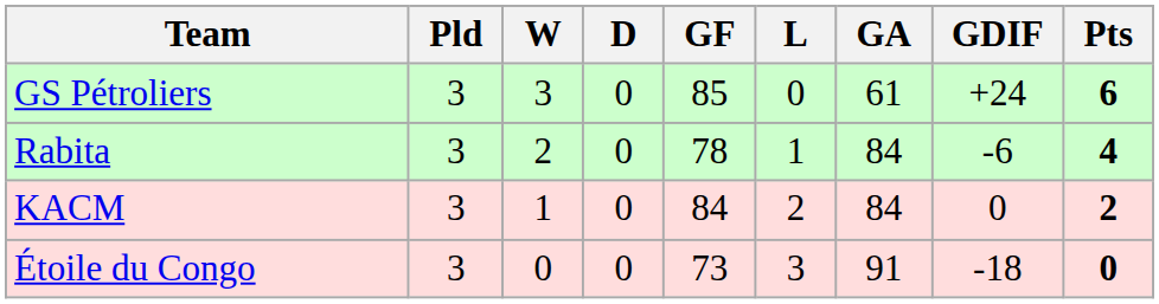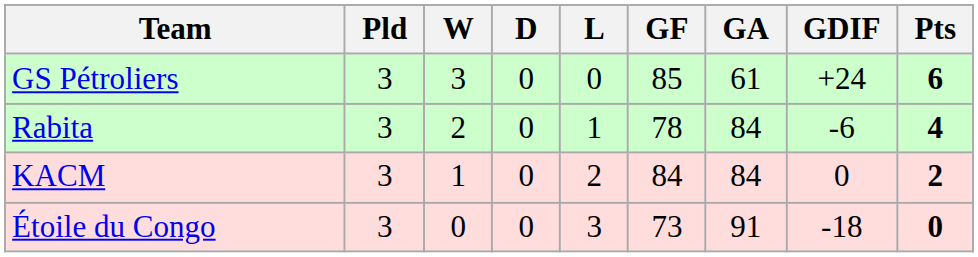columns swapped: L <-> GF
